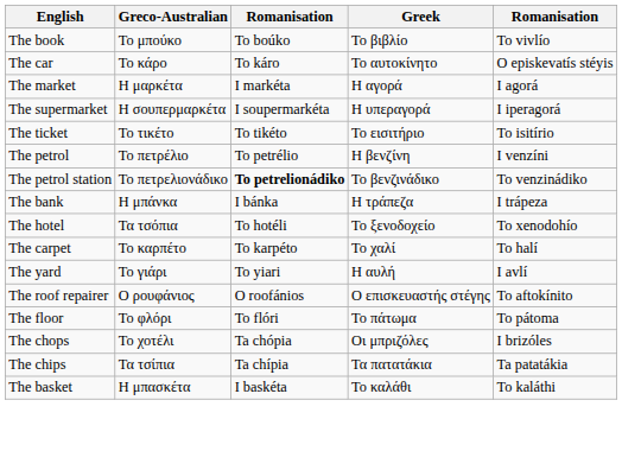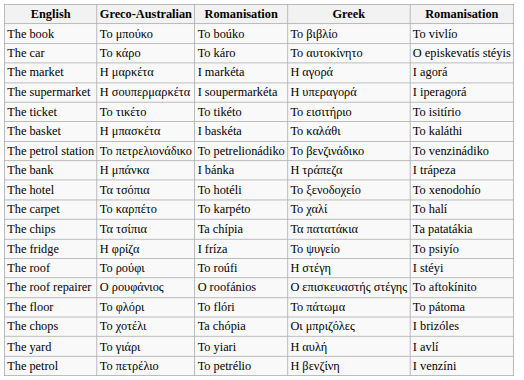rows swapped: The petrol <-> The basket
The petrol station | column 3: bold -> normal
rows swapped: The yard <-> The chips
+ row: The fridge | Η φρίζα | I fríza | Το ψυγείο | To psiyío
+ row: The roof | Το ρούφι | To roúfi | Η στέγη | I stéyi
